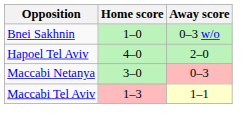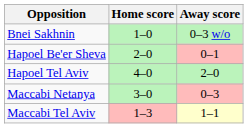+ row: Hapoel Be'er Sheva | 2–0 | 0–1
